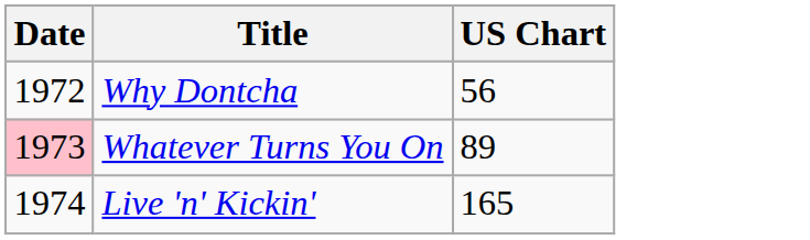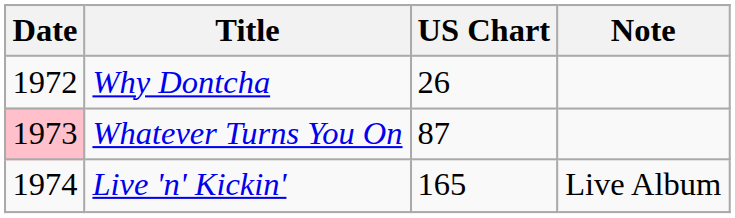+ column: Note | Live Album
Why Dontcha | US Chart: 56 -> 26
Whatever Turns You On | US Chart: 89 -> 87
